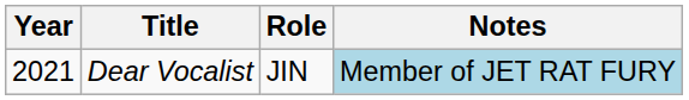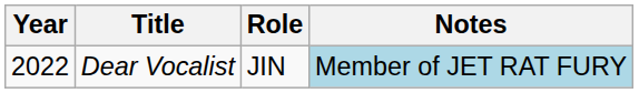Dear Vocalist | Year: 2021 -> 2022
